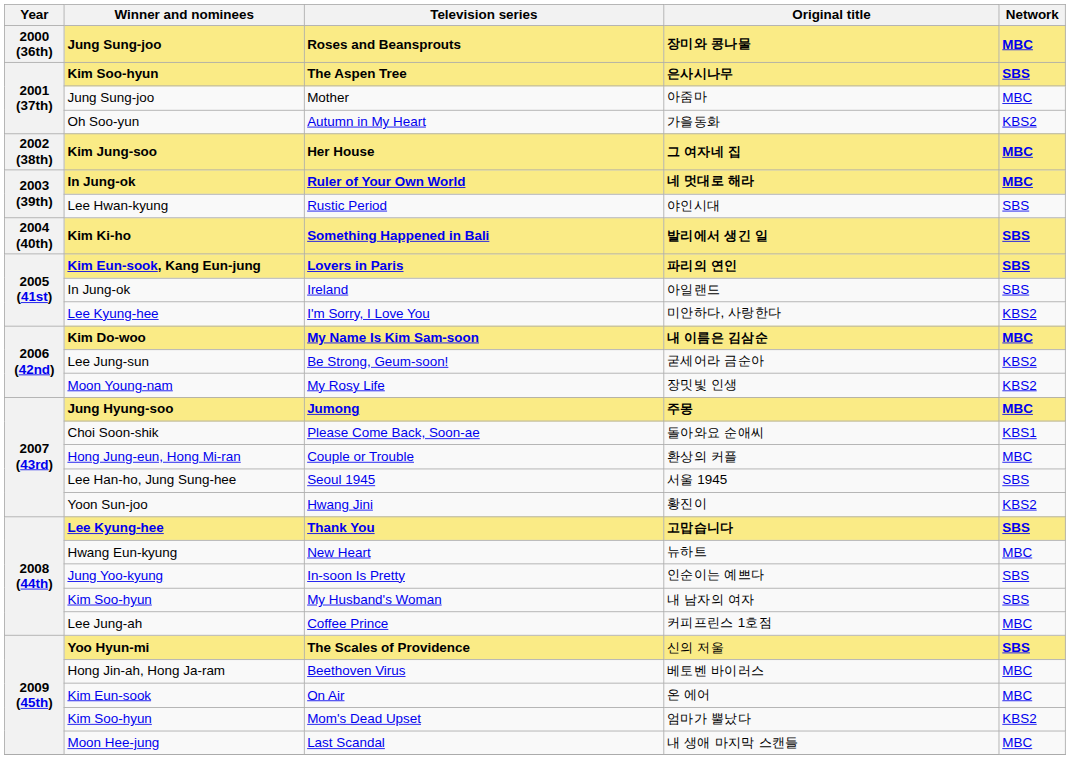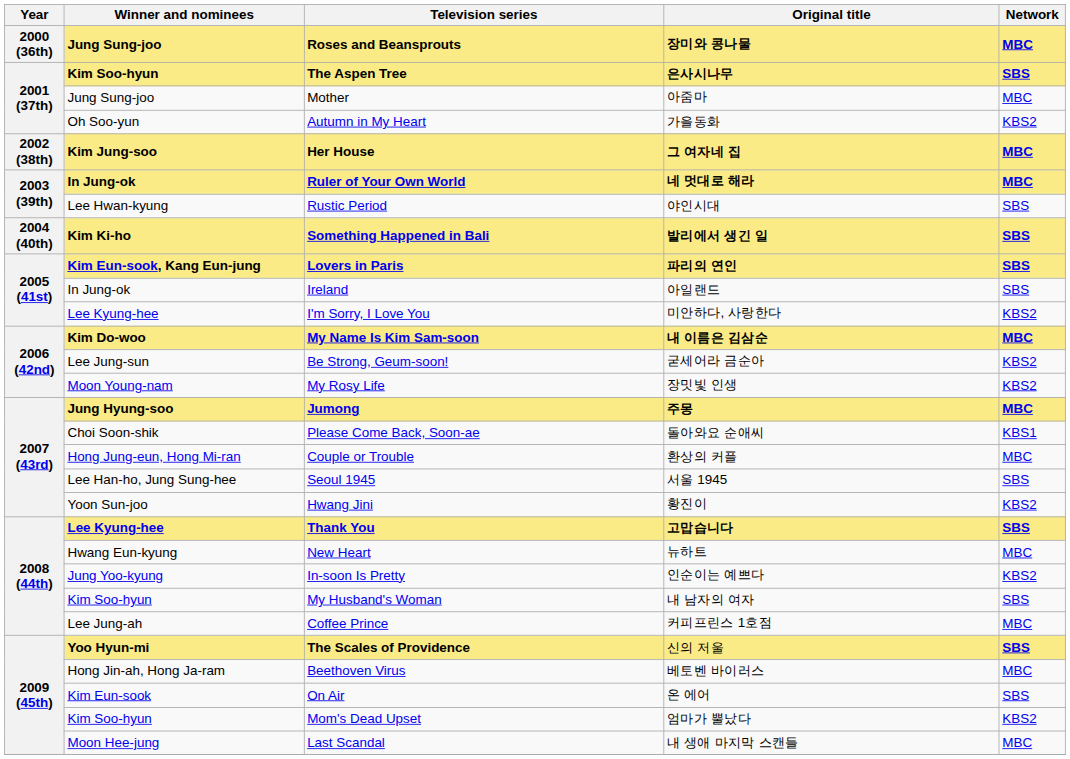In-soon Is Pretty | Network: SBS -> KBS2
On Air | Network: MBC -> SBS
